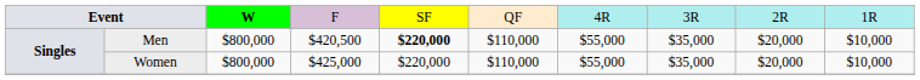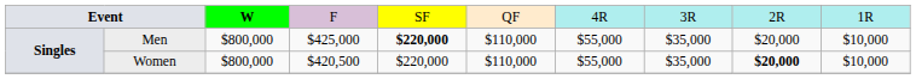Men | column 4: $420,500 -> $425,000
Women | column 4: $425,000 -> $420,500
Women | column 9: normal -> bold
